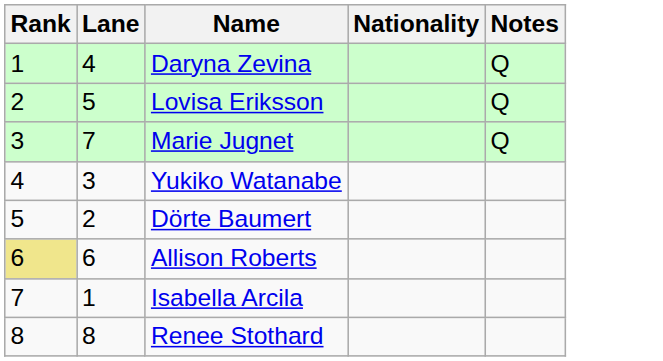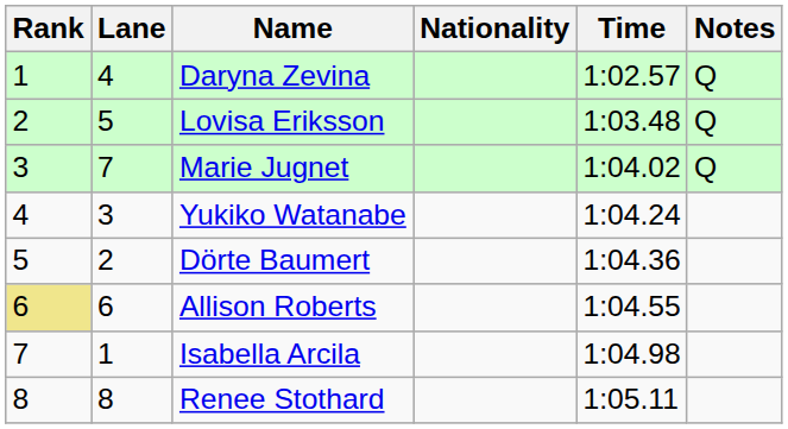+ column: Time | 1:02.57 | 1:03.48 | 1:04.02 | 1:04.24 | 1:04.36 | 1:04.55 | 1:04.98 | 1:05.11
